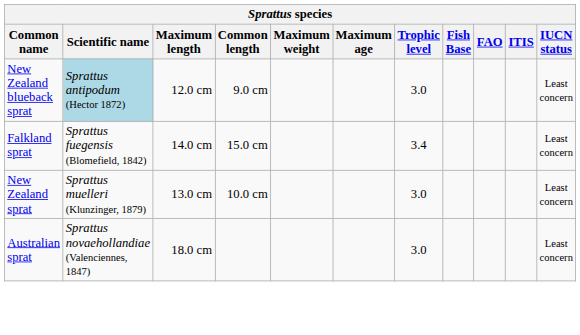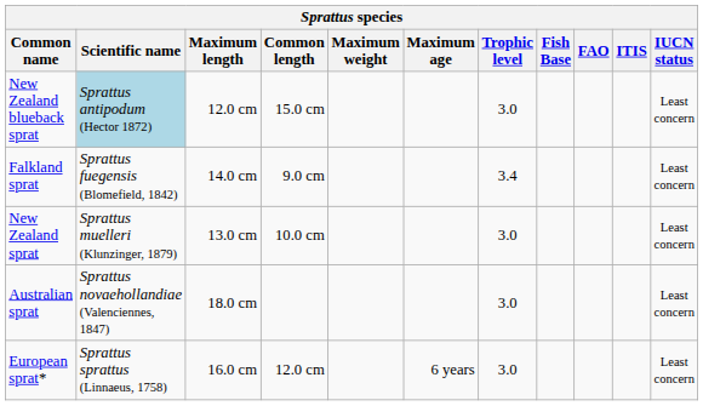New Zealand blueback sprat | Common length: 9.0 cm -> 15.0 cm
Falkland sprat | Common length: 15.0 cm -> 9.0 cm
+ row: European sprat* | Sprattus sprattus (Linnaeus, 1758) | 16.0 cm | 12.0 cm | 6 years | 3.0 | Least concern
